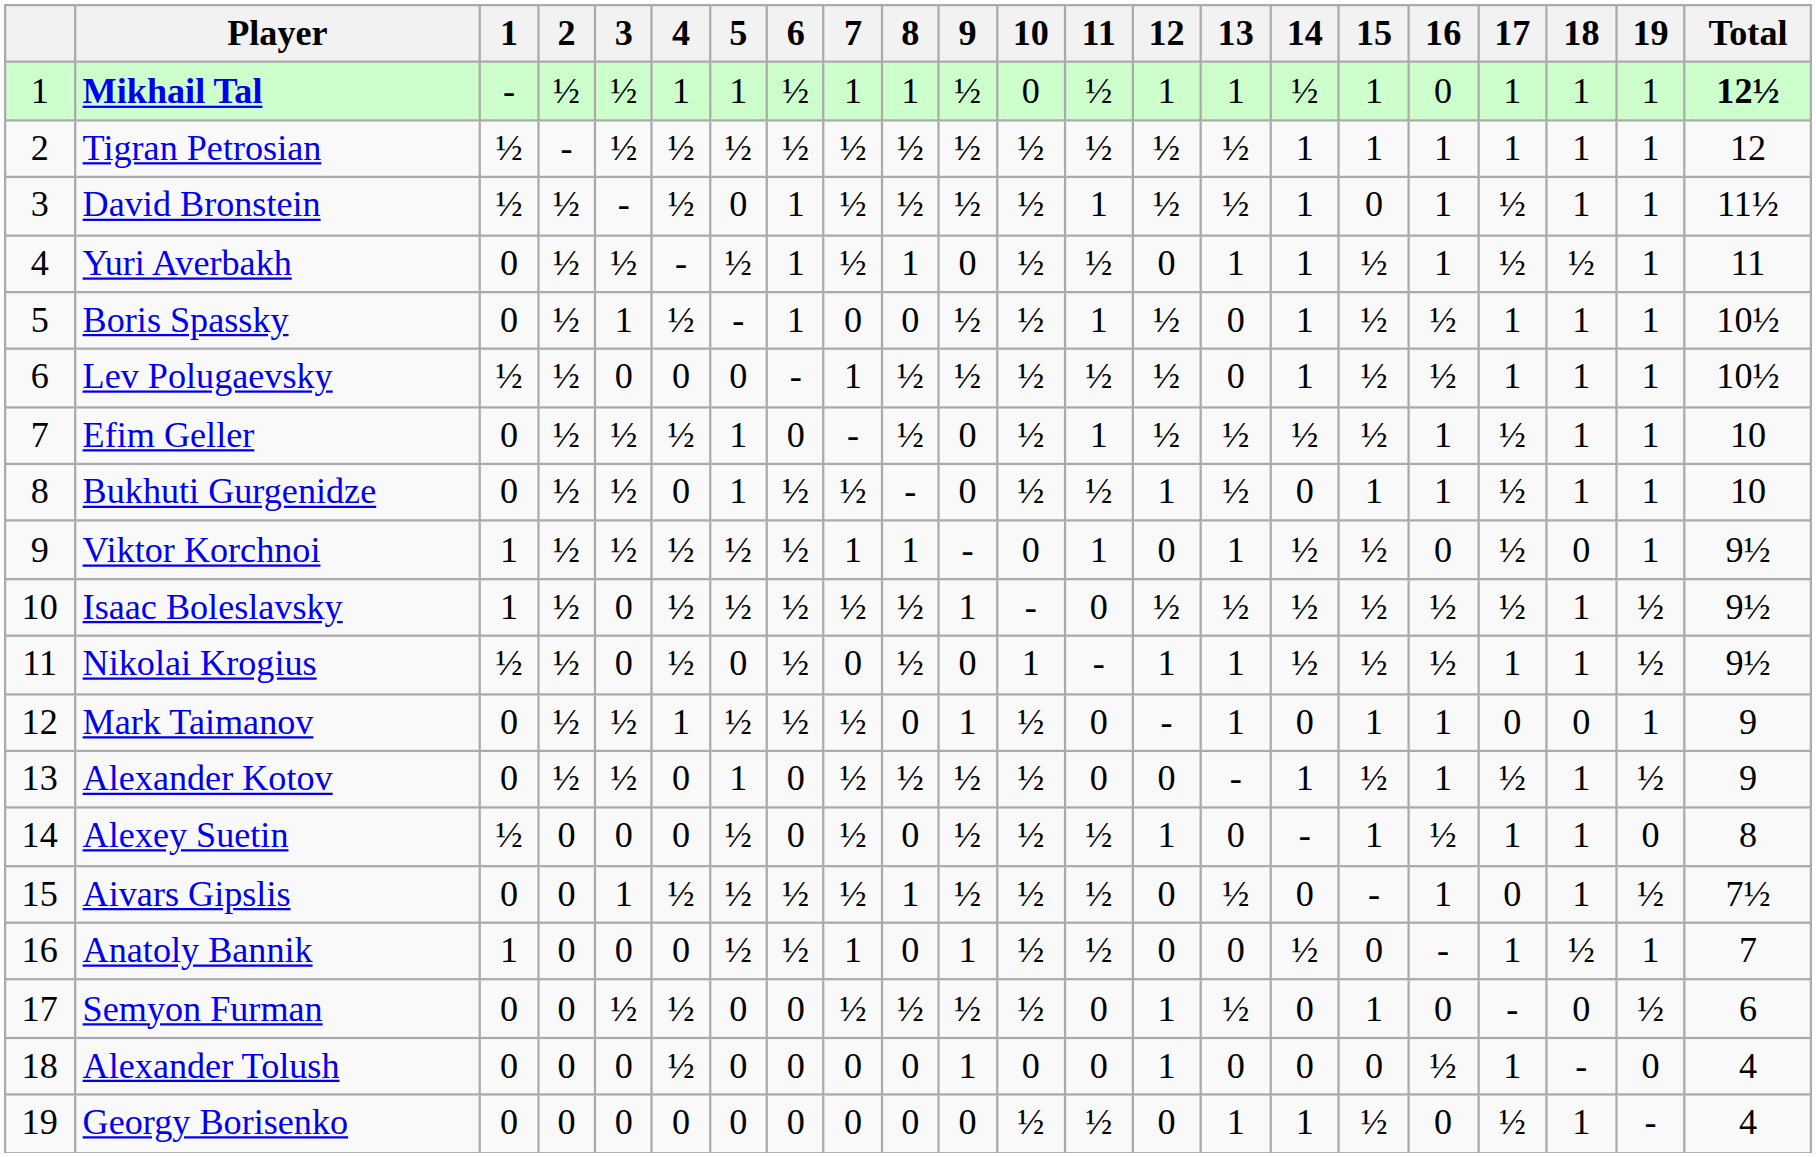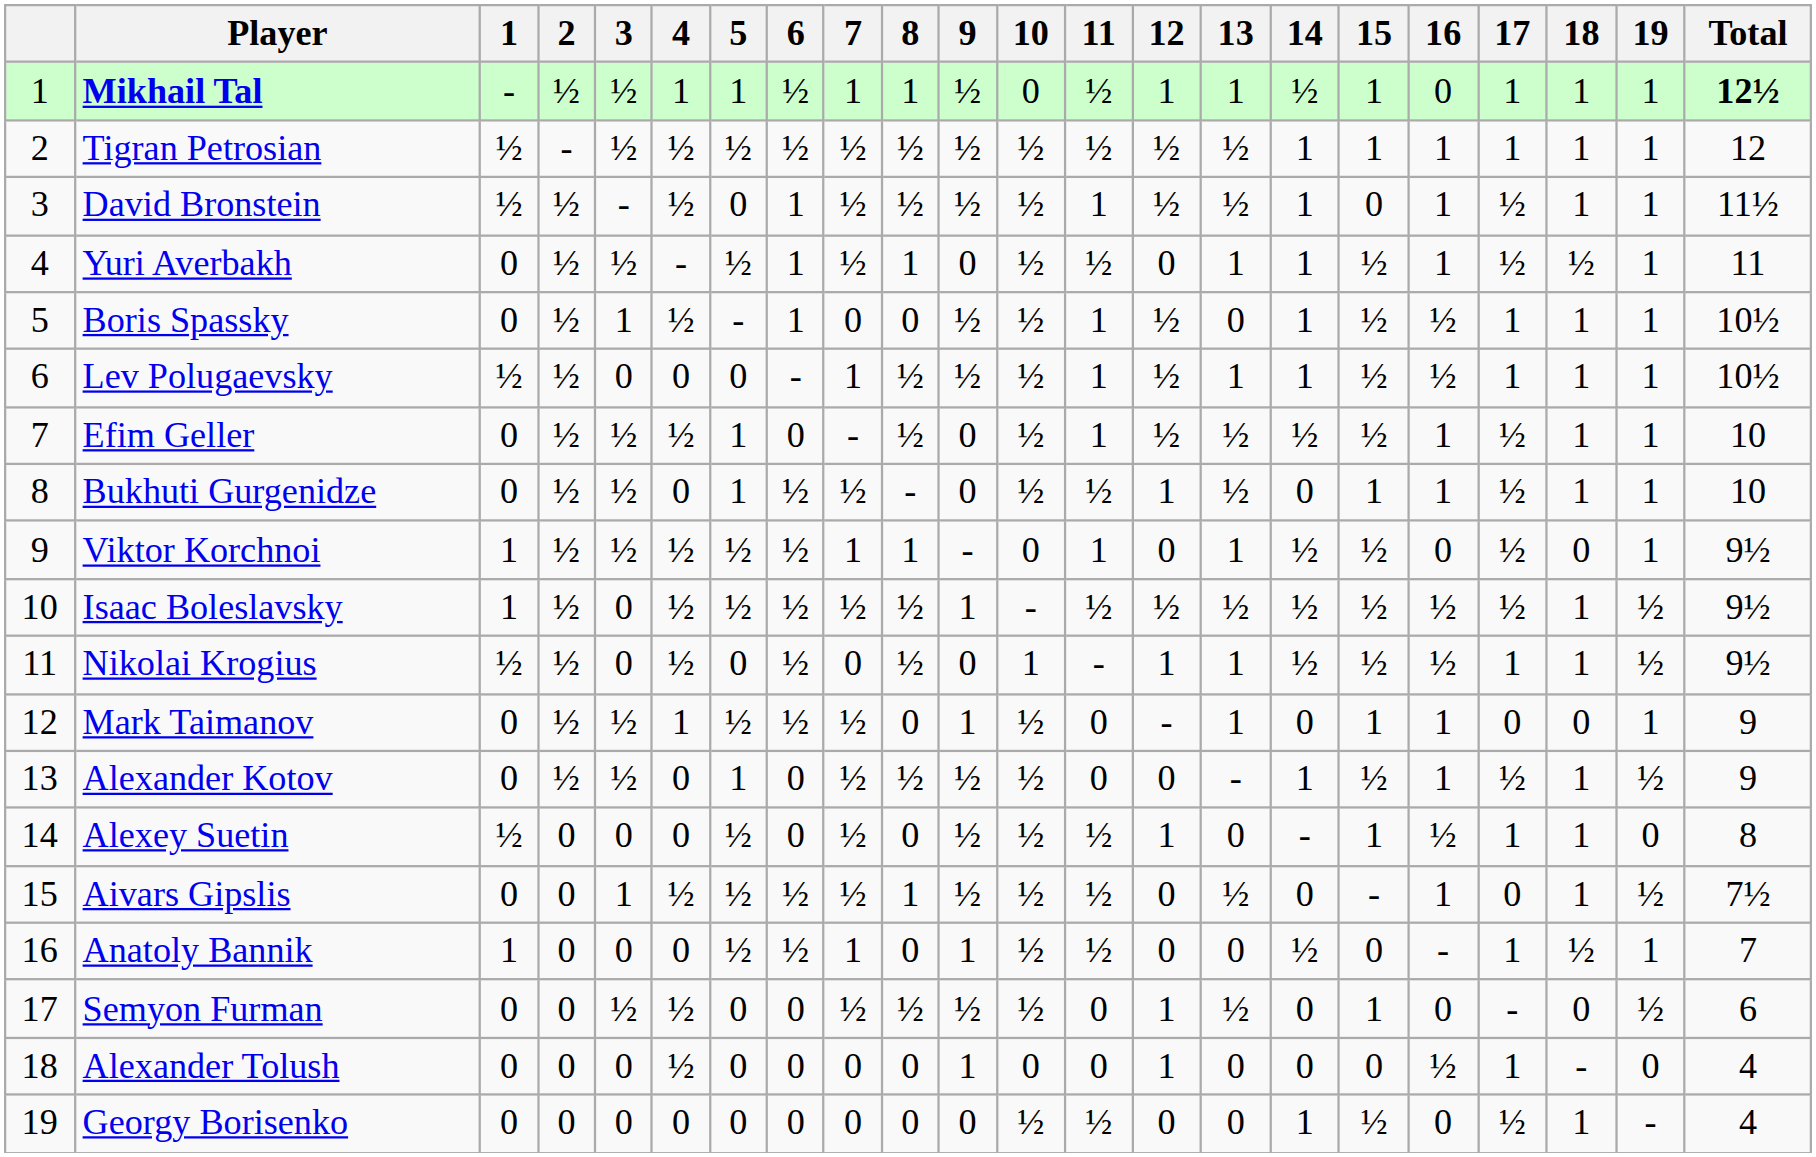Lev Polugaevsky | 11: ½ -> 1
Lev Polugaevsky | 13: 0 -> 1
Isaac Boleslavsky | 11: 0 -> ½
Georgy Borisenko | 13: 1 -> 0
